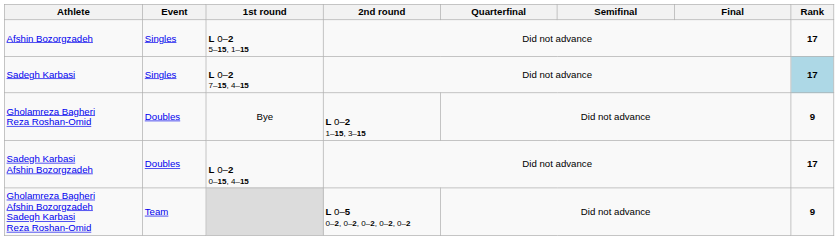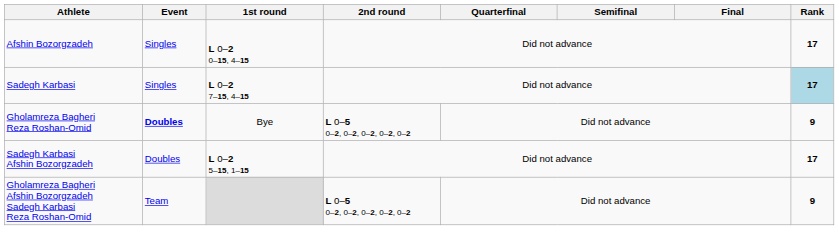Afshin Bozorgzadeh | 1st round: L 0–2 5–15, 1–15 -> L 0–2 0–15, 4–15
Gholamreza Bagheri Reza Roshan-Omid | Event: normal -> bold
Gholamreza Bagheri Reza Roshan-Omid | 2nd round: L 0–2 1–15, 3–15 -> L 0–5 0–2, 0–2, 0–2, 0–2, 0–2
Sadegh Karbasi Afshin Bozorgzadeh | 1st round: L 0–2 0–15, 4–15 -> L 0–2 5–15, 1–15
